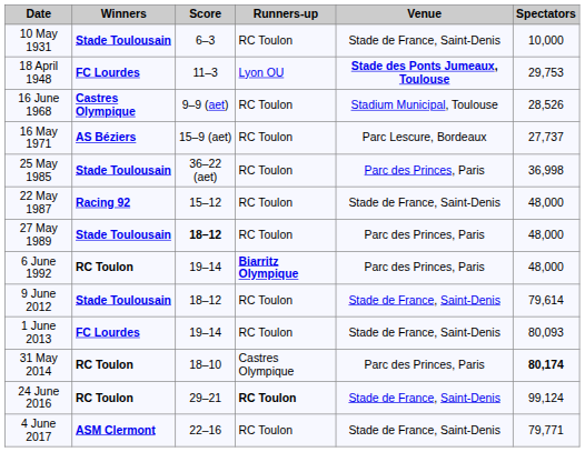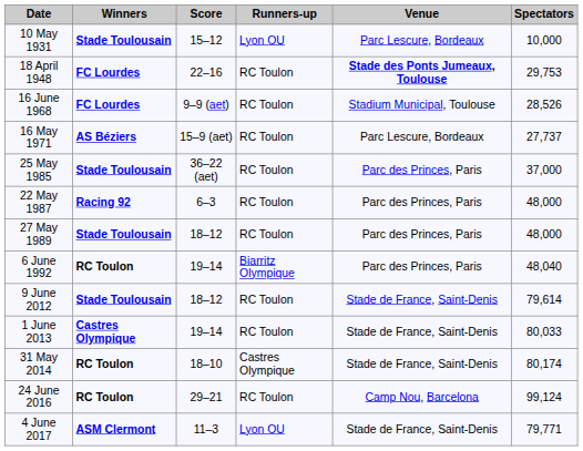10 May 1931 | Score: 6–3 -> 15–12
10 May 1931 | Runners-up: RC Toulon -> Lyon OU
10 May 1931 | Venue: Stade de France, Saint-Denis -> Parc Lescure, Bordeaux
18 April 1948 | Score: 11–3 -> 22–16
18 April 1948 | Runners-up: Lyon OU -> RC Toulon
16 June 1968 | Winners: Castres Olympique -> FC Lourdes
25 May 1985 | Spectators: 36,998 -> 37,000
22 May 1987 | Score: 15–12 -> 6–3
22 May 1987 | Venue: Stade de France, Saint-Denis -> Parc des Princes, Paris
27 May 1989 | Score: bold -> normal
6 June 1992 | Runners-up: bold -> normal
6 June 1992 | Spectators: 48,000 -> 48,040
1 June 2013 | Winners: FC Lourdes -> Castres Olympique
1 June 2013 | Spectators: 80,093 -> 80,033
31 May 2014 | Venue: Parc des Princes, Paris -> Stade de France, Saint-Denis
31 May 2014 | Spectators: bold -> normal
24 June 2016 | Runners-up: bold -> normal
24 June 2016 | Venue: Stade de France, Saint-Denis -> Camp Nou, Barcelona
4 June 2017 | Score: 22–16 -> 11–3
4 June 2017 | Runners-up: RC Toulon -> Lyon OU
